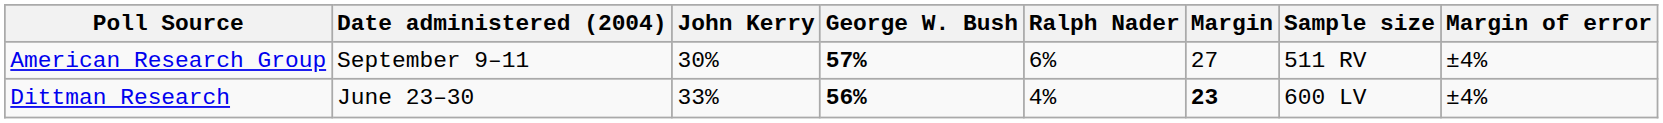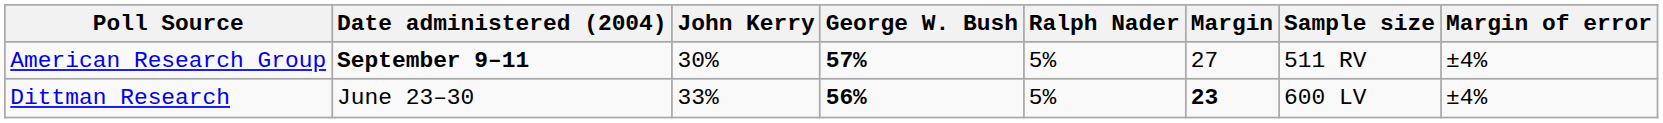American Research Group | Date administered (2004): normal -> bold
American Research Group | Ralph Nader: 6% -> 5%
Dittman Research | Ralph Nader: 4% -> 5%
